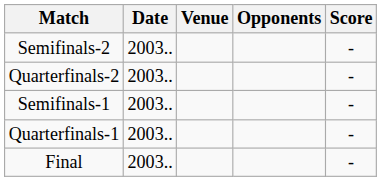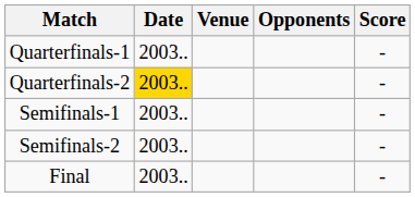rows swapped: Quarterfinals-1 <-> Semifinals-2
Quarterfinals-2 | Date: no background -> gold background
